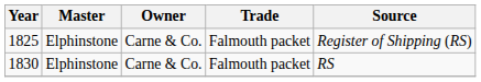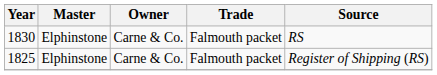rows swapped: 1825 <-> 1830
